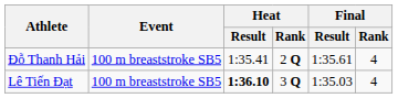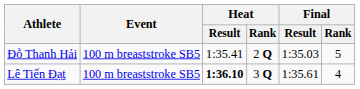Đỗ Thanh Hải | Final / Result: 1:35.61 -> 1:35.03
Đỗ Thanh Hải | Final / Rank: 4 -> 5
Lê Tiến Đạt | Final / Result: 1:35.03 -> 1:35.61
